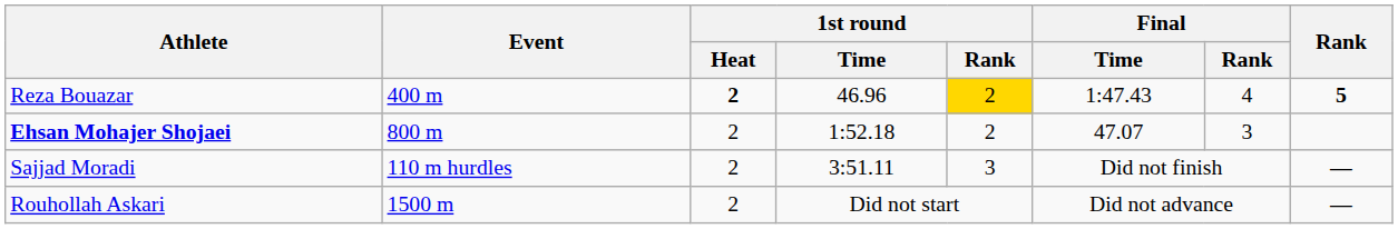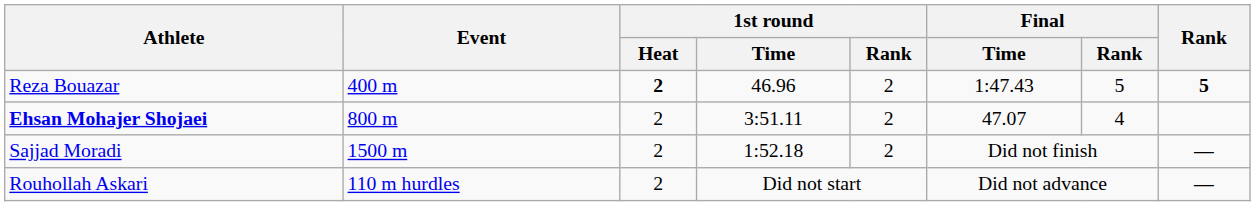Reza Bouazar | 1st round / Rank: gold background -> no background
Reza Bouazar | Final / Rank: 4 -> 5
Ehsan Mohajer Shojaei | 1st round / Time: 1:52.18 -> 3:51.11
Ehsan Mohajer Shojaei | Final / Rank: 3 -> 4
Sajjad Moradi | Event: 110 m hurdles -> 1500 m
Sajjad Moradi | 1st round / Time: 3:51.11 -> 1:52.18
Sajjad Moradi | 1st round / Rank: 3 -> 2
Rouhollah Askari | Event: 1500 m -> 110 m hurdles
